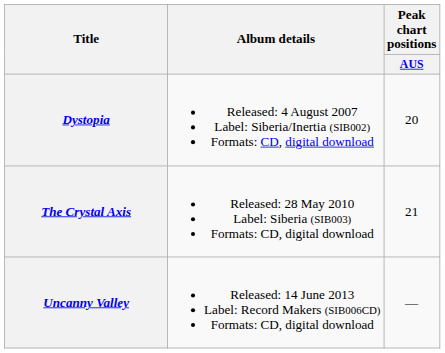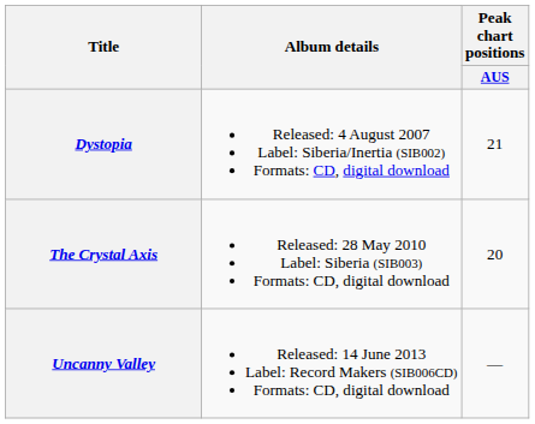Dystopia | Peak chart positions / AUS: 20 -> 21
The Crystal Axis | Peak chart positions / AUS: 21 -> 20
